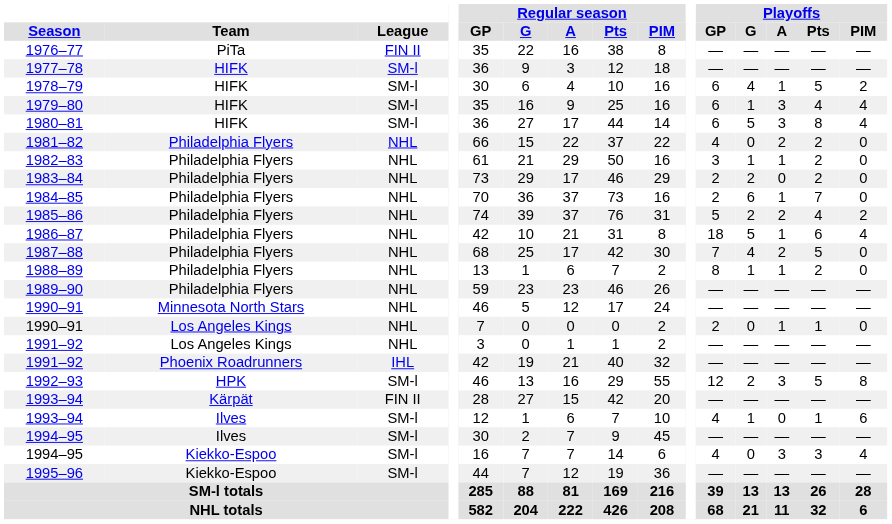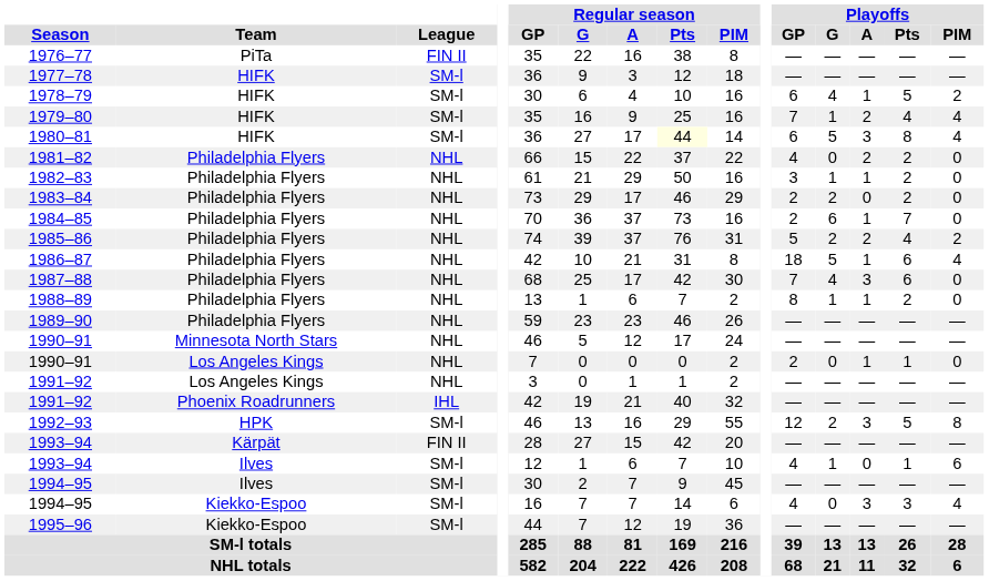1979–80 | Playoffs / GP: 6 -> 7
1979–80 | Playoffs / A: 3 -> 2
1980–81 | Regular season / Pts: no background -> lightyellow background
1987–88 | Playoffs / A: 2 -> 3
1987–88 | Playoffs / Pts: 5 -> 6
